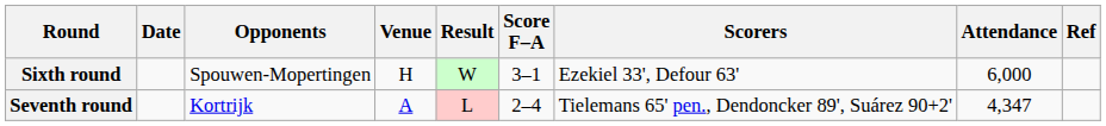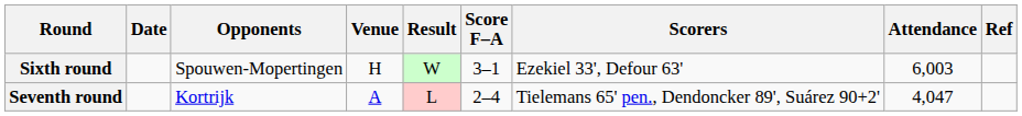Sixth round | Attendance: 6,000 -> 6,003
Seventh round | Attendance: 4,347 -> 4,047
